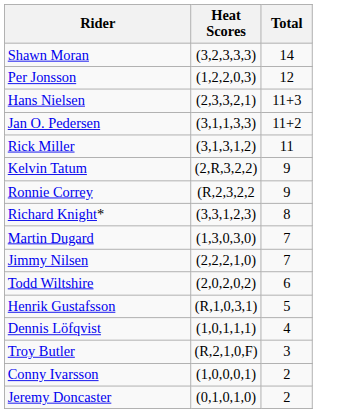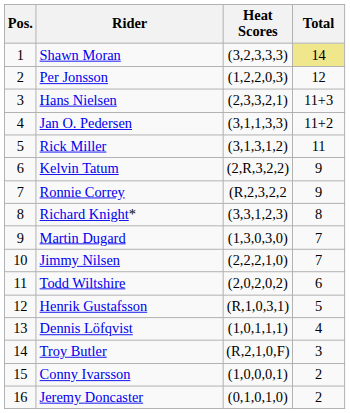+ column: Pos. | 1 | 2 | 3 | 4 | 5 | 6 | 7 | 8 | 9 | 10 | 11 | 12 | 13 | 14 | 15 | 16
Shawn Moran | Total: no background -> khaki background
